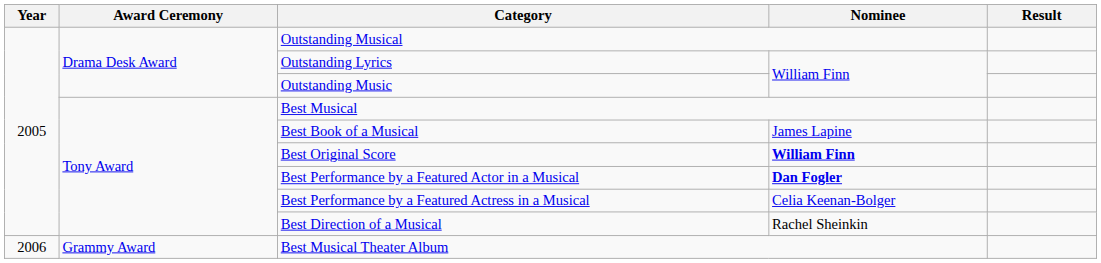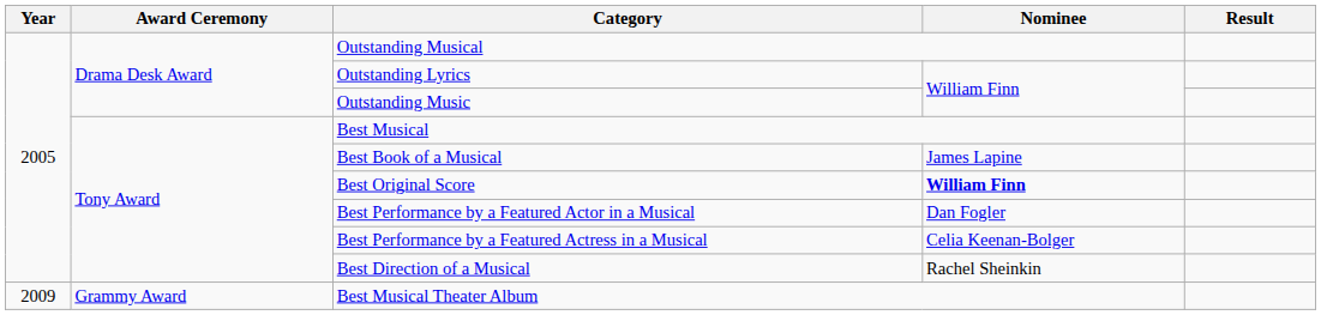Best Performance by a Featured Actor in a Musical | Nominee: bold -> normal
Best Musical Theater Album | Year: 2006 -> 2009
